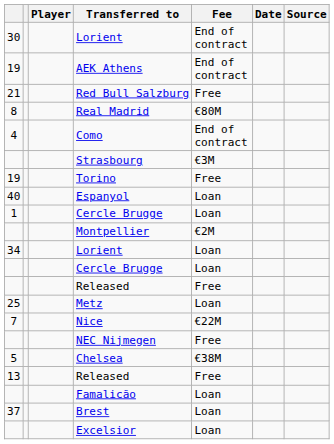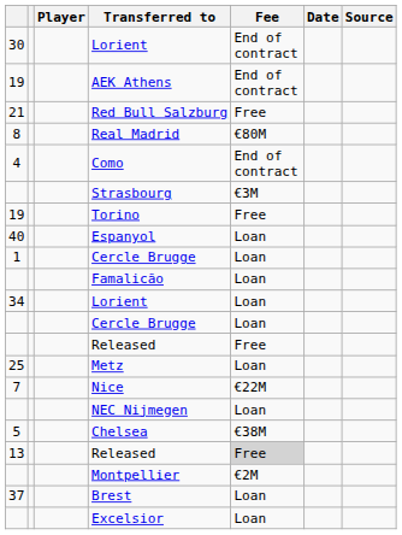rows swapped: Famalicão <-> Montpellier
NEC Nijmegen | Fee: Free -> Loan
13 / Released | Fee: no background -> lightgrey background
